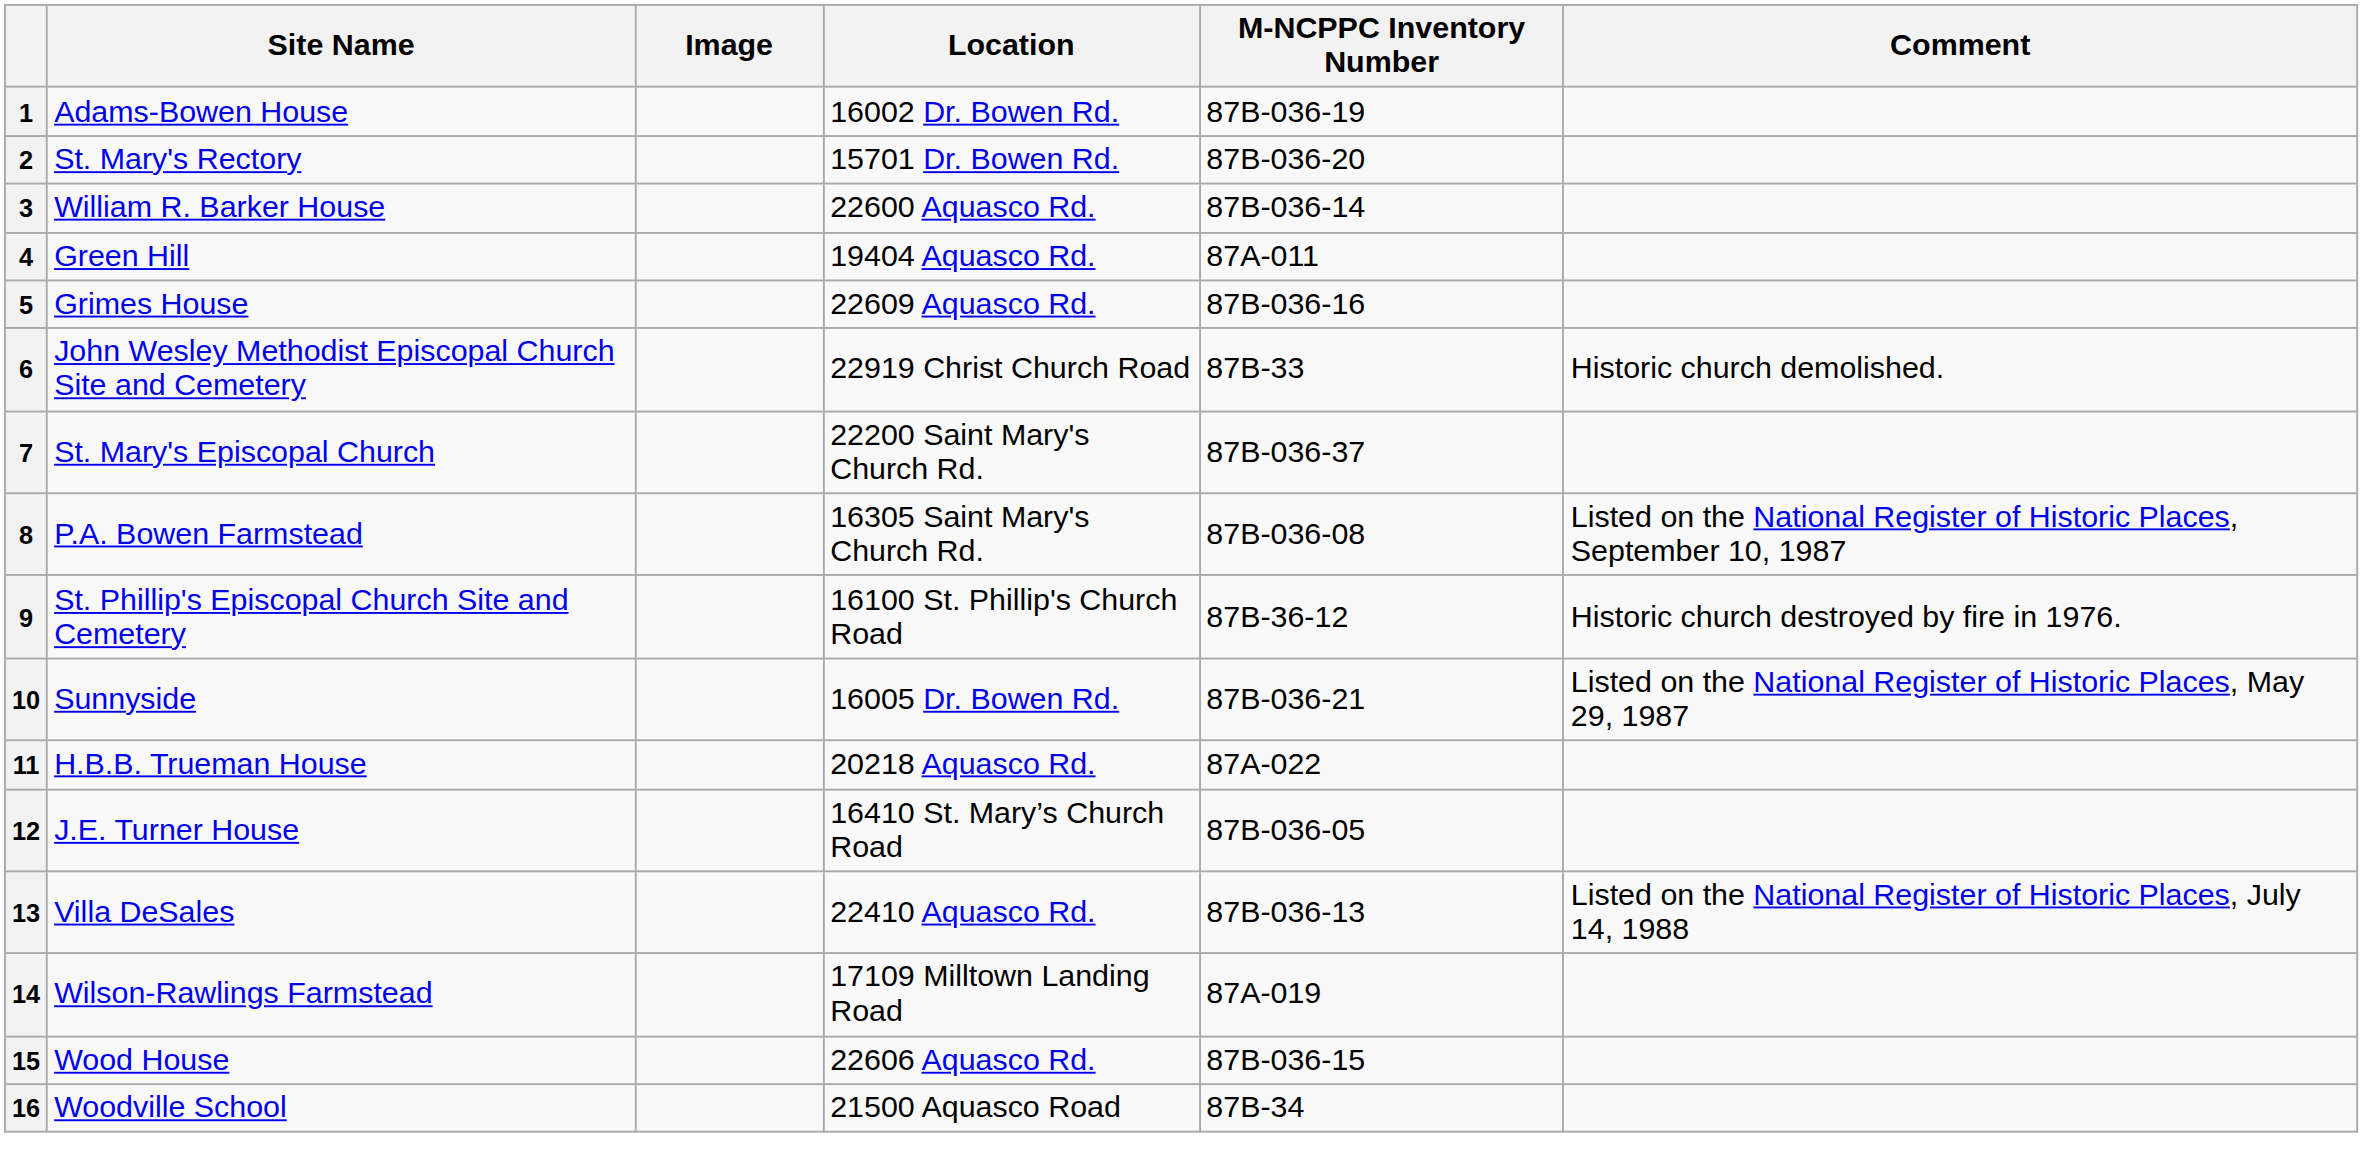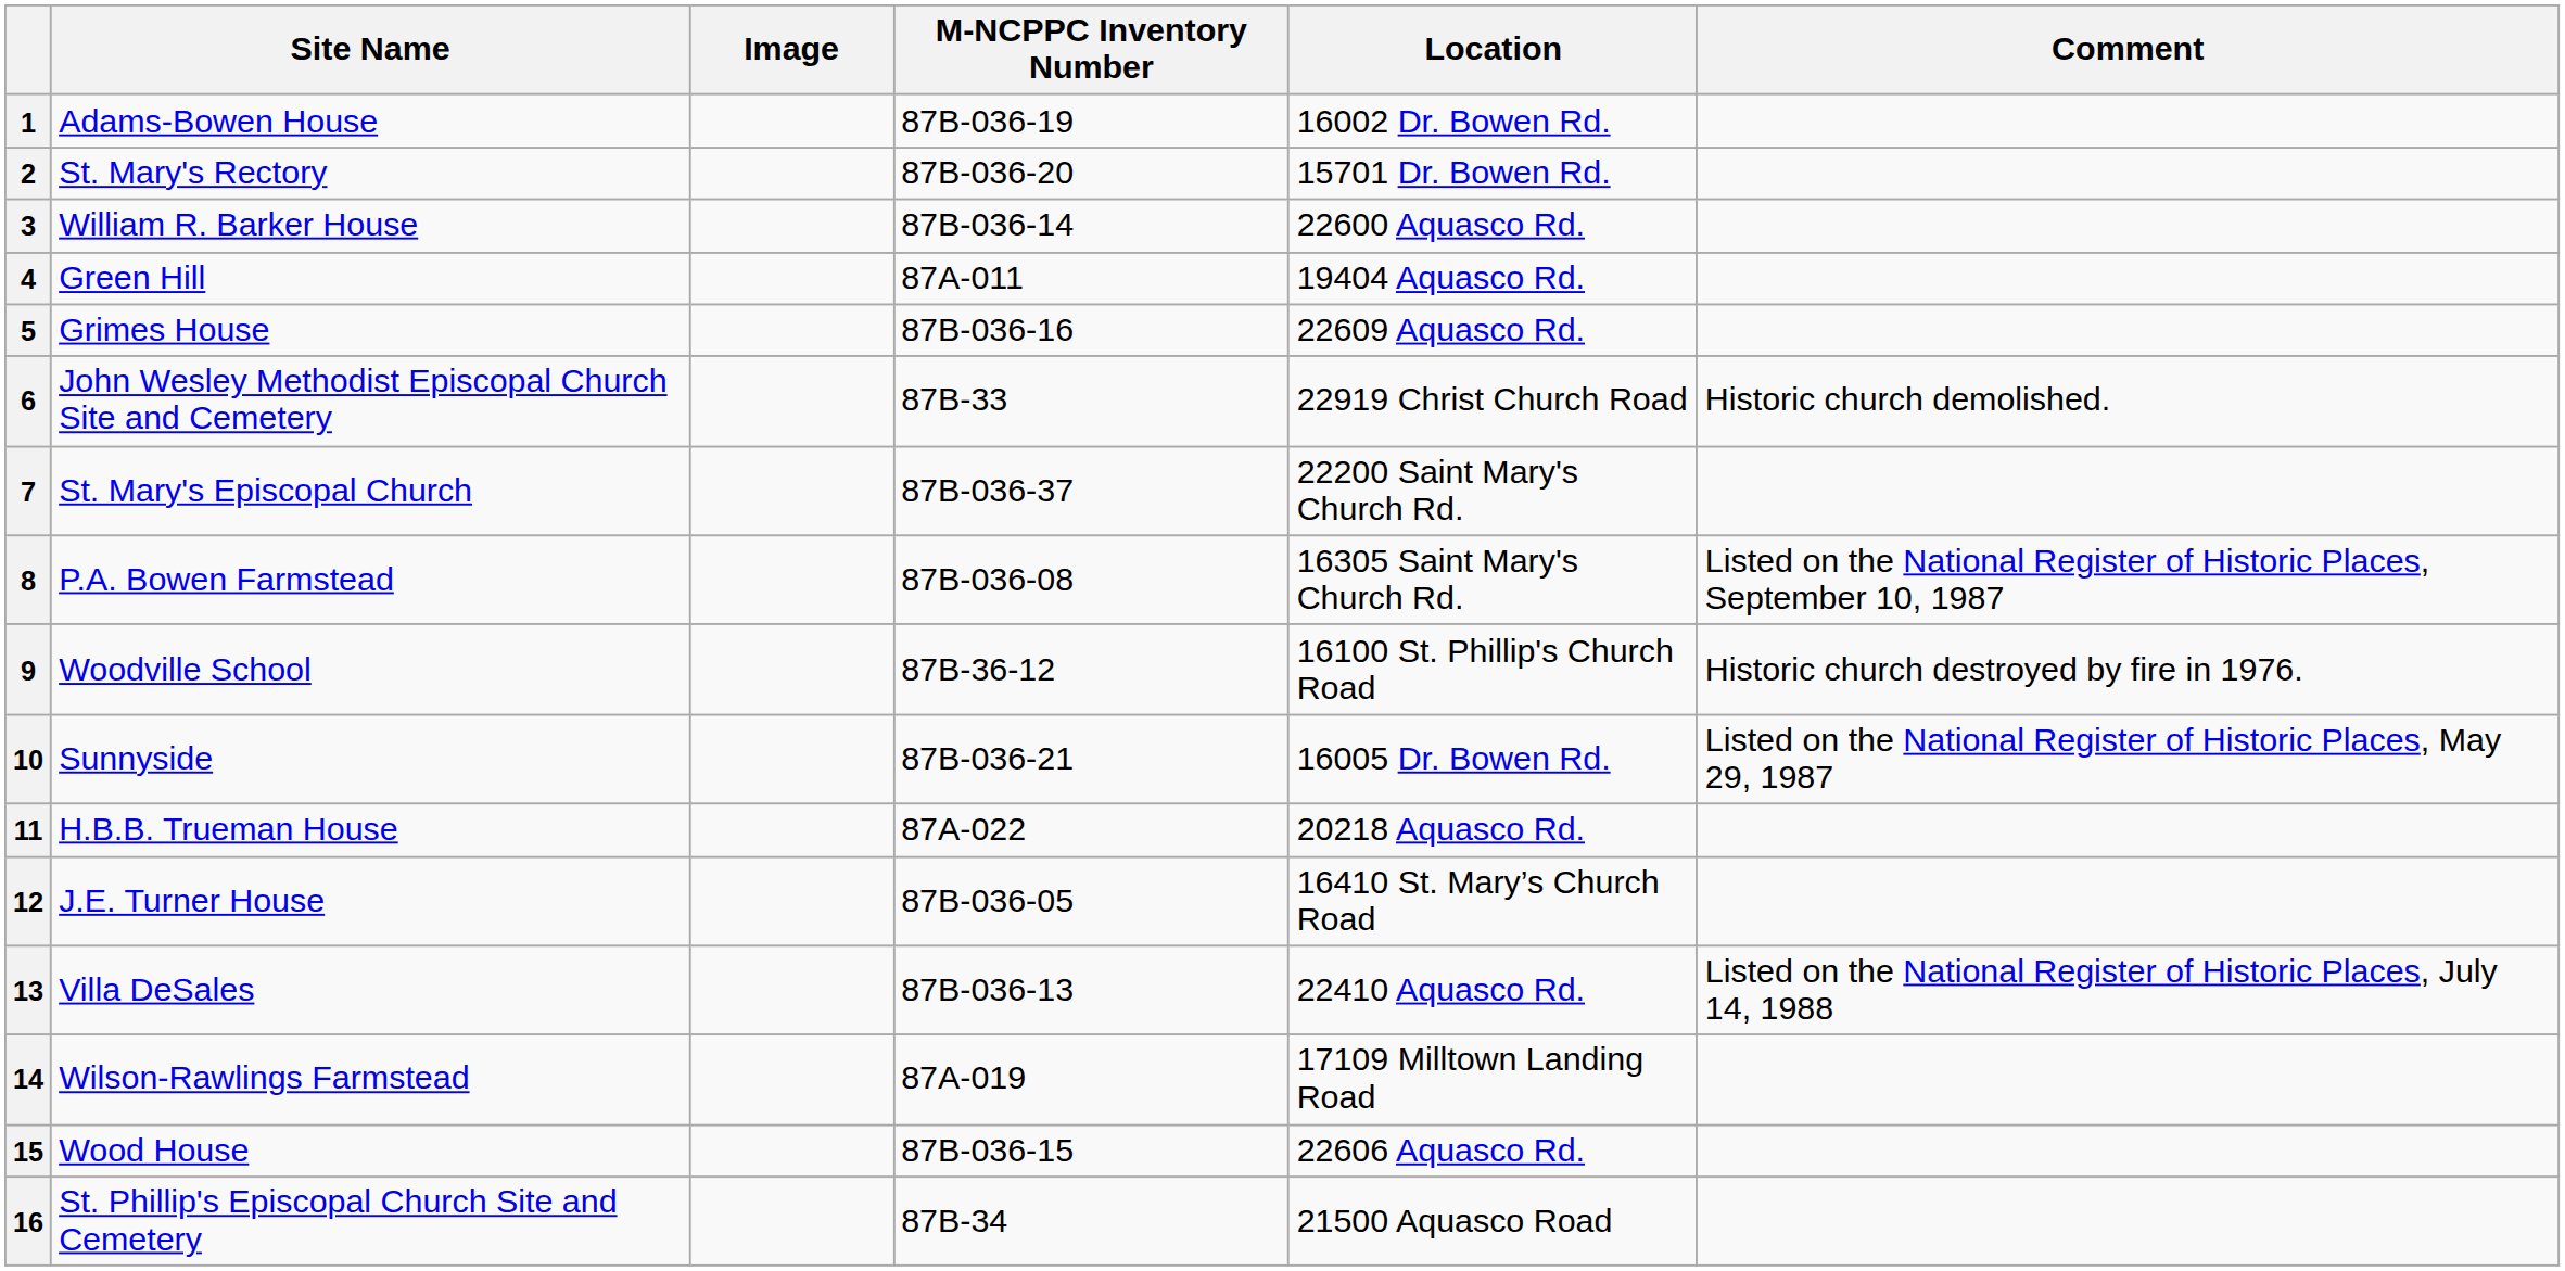columns swapped: Location <-> M-NCPPC Inventory Number
9 | Site Name: St. Phillip's Episcopal Church Site and Cemetery -> Woodville School
16 | Site Name: Woodville School -> St. Phillip's Episcopal Church Site and Cemetery
